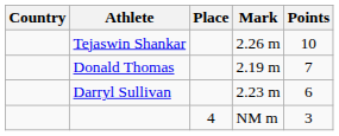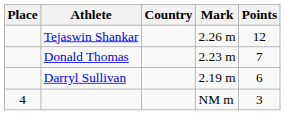columns swapped: Place <-> Country
Tejaswin Shankar | Points: 10 -> 12
Donald Thomas | Mark: 2.19 m -> 2.23 m
Darryl Sullivan | Mark: 2.23 m -> 2.19 m
